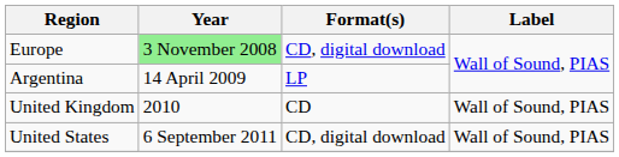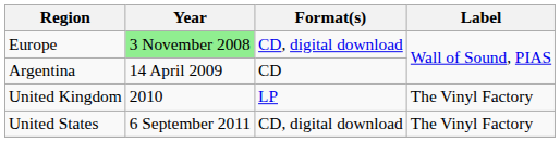Argentina | Format(s): LP -> CD
United Kingdom | Format(s): CD -> LP
United Kingdom | Label: Wall of Sound, PIAS -> The Vinyl Factory
United States | Label: Wall of Sound, PIAS -> The Vinyl Factory
